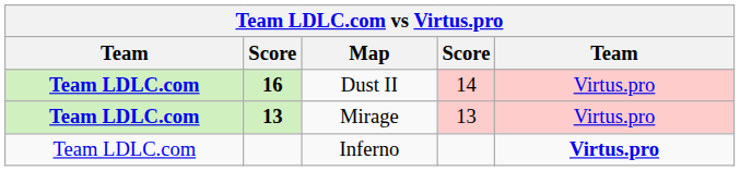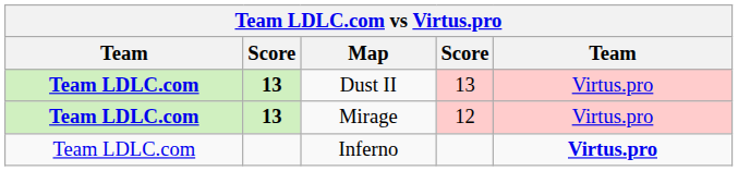Dust II | column 2: 16 -> 13
Dust II | column 4: 14 -> 13
Mirage | column 4: 13 -> 12
